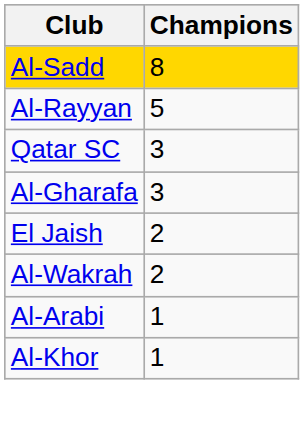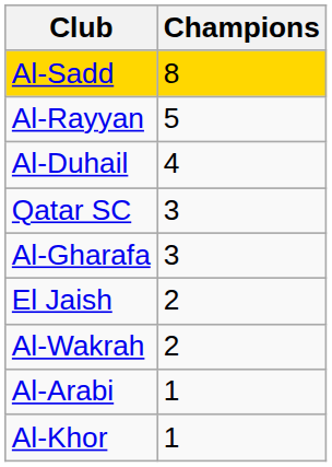+ row: Al-Duhail | 4
